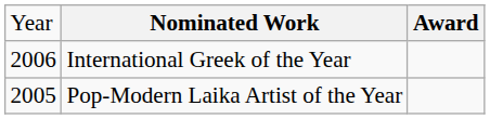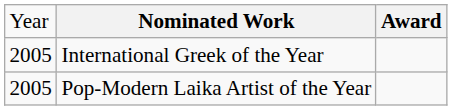International Greek of the Year | column 1: 2006 -> 2005
